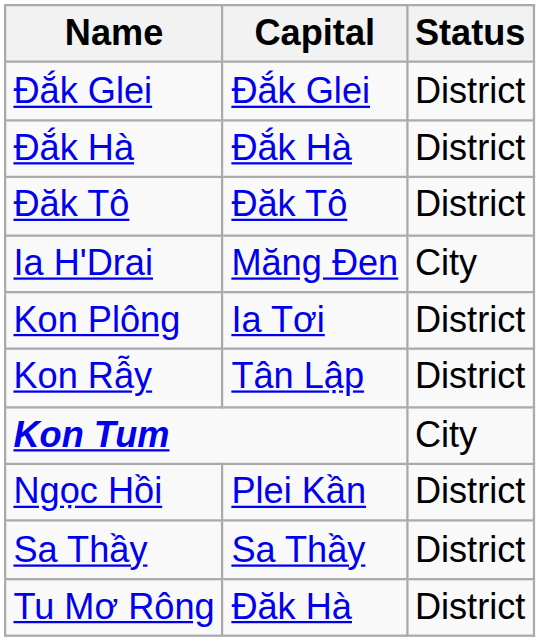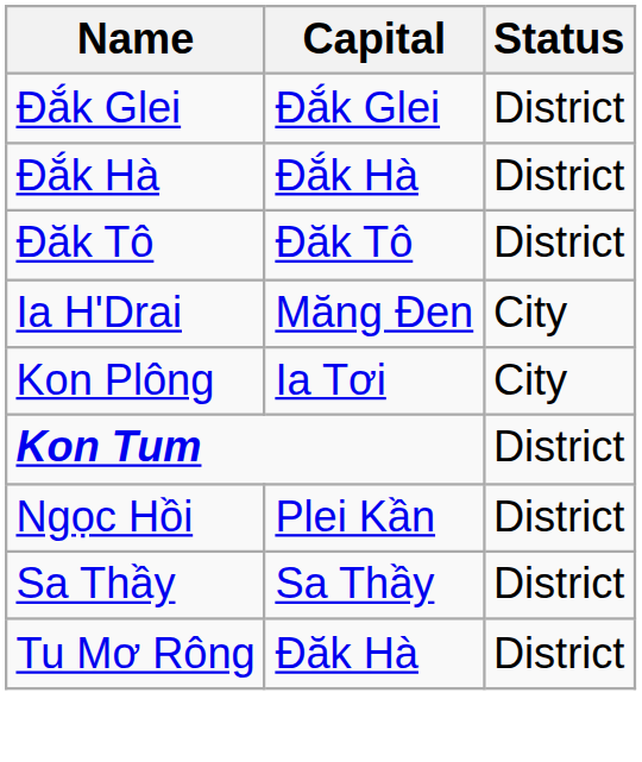Kon Plông | Status: District -> City
- row: Kon Rẫy | Tân Lập | District
Kon Tum | Status: City -> District
